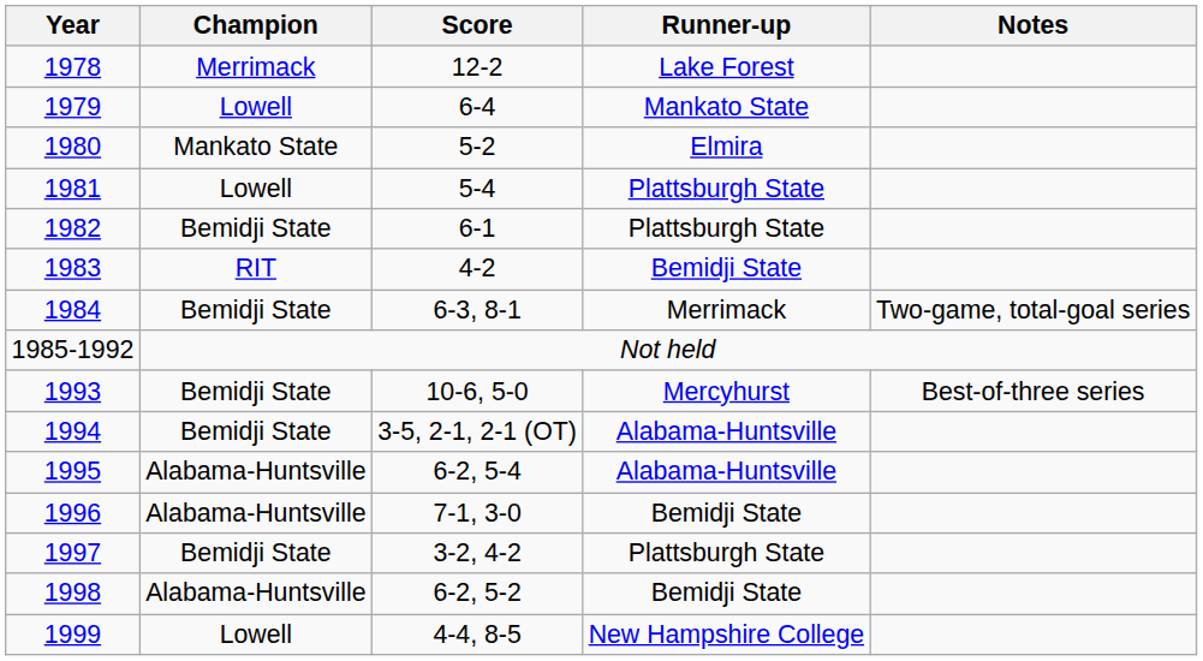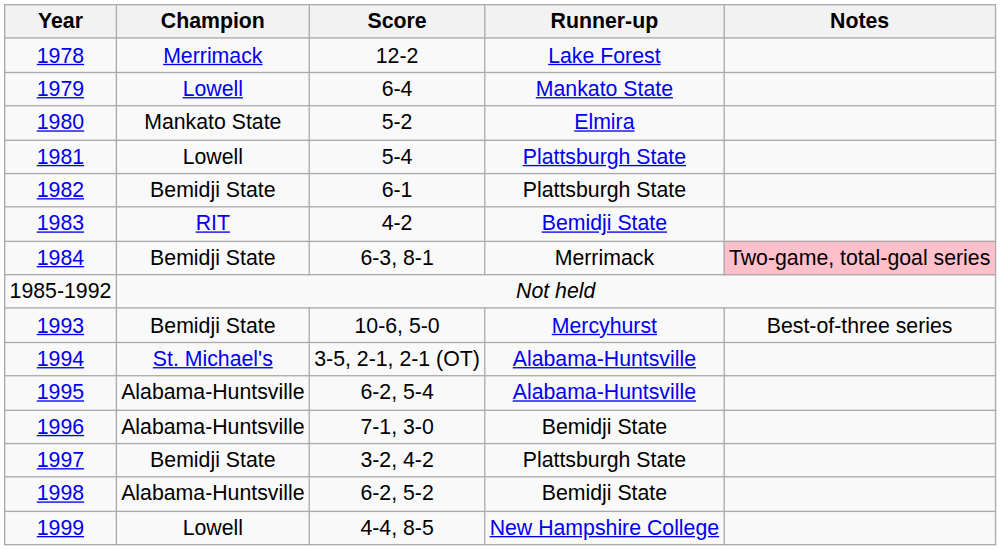1984 | Notes: no background -> pink background
1994 | Champion: Bemidji State -> St. Michael's
